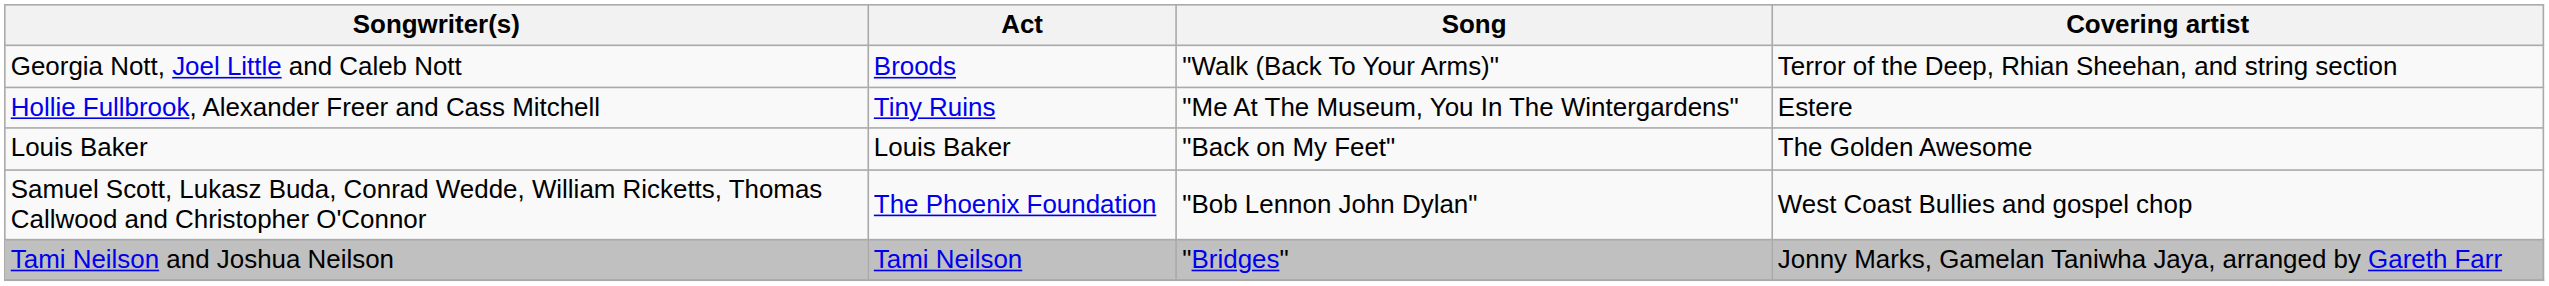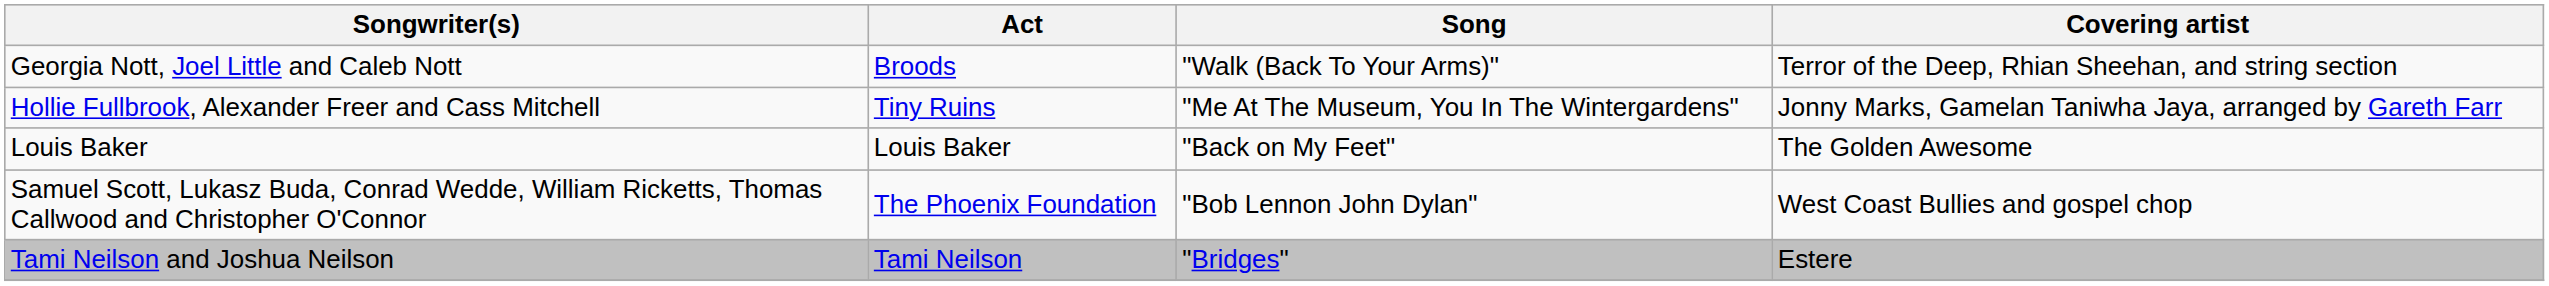Hollie Fullbrook, Alexander Freer and Cass Mitchell | Covering artist: Estere -> Jonny Marks, Gamelan Taniwha Jaya, arranged by Gareth Farr
Tami Neilson and Joshua Neilson | Covering artist: Jonny Marks, Gamelan Taniwha Jaya, arranged by Gareth Farr -> Estere
